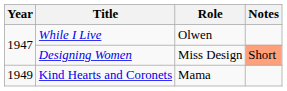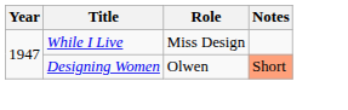While I Live | Role: Olwen -> Miss Design
Designing Women | Role: Miss Design -> Olwen
- row: 1949 | Kind Hearts and Coronets | Mama
